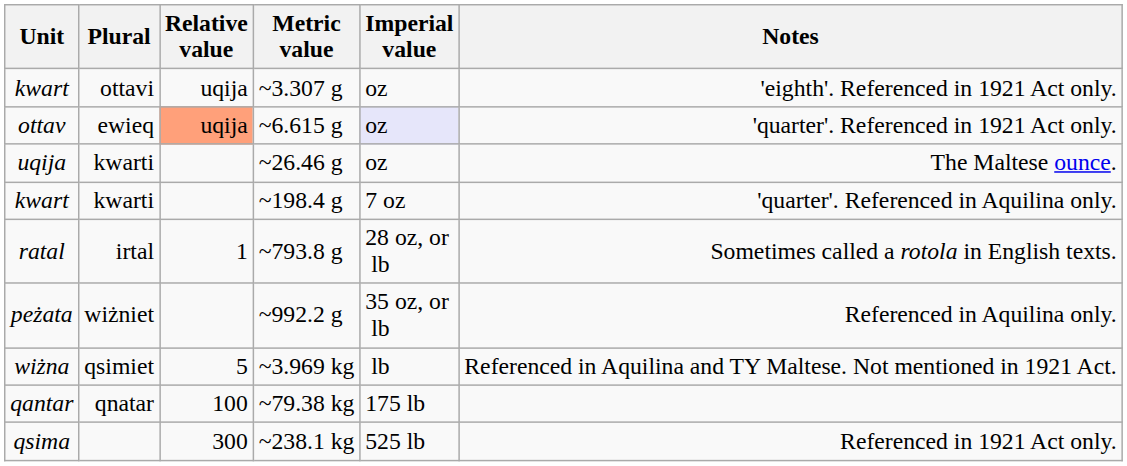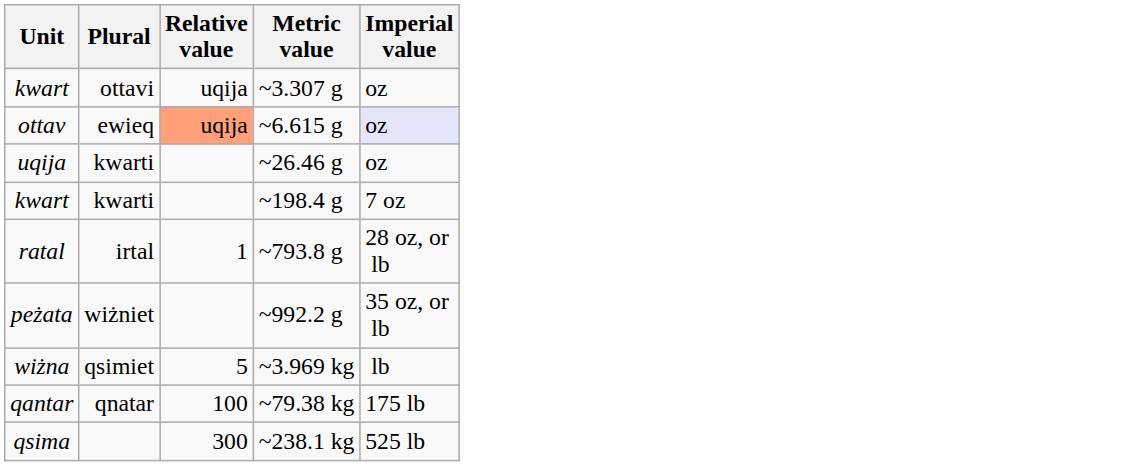- column: Notes | 'eighth'. Referenced in 1921 Act only. | 'quarter'. Referenced in 1921 Act only. | The Maltese ounce. | 'quarter'. Referenced in Aquilina only. | Sometimes called a rotola in English texts. | Referenced in Aquilina only. | Referenced in Aquilina and TY Maltese. Not mentioned in 1921 Act. | Referenced in 1921 Act only.
